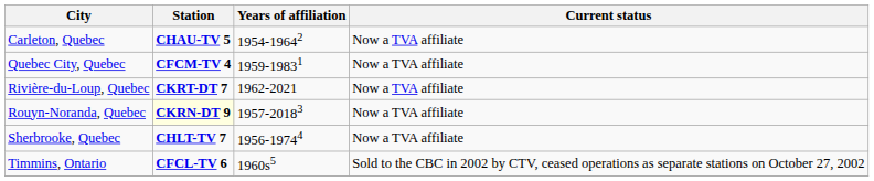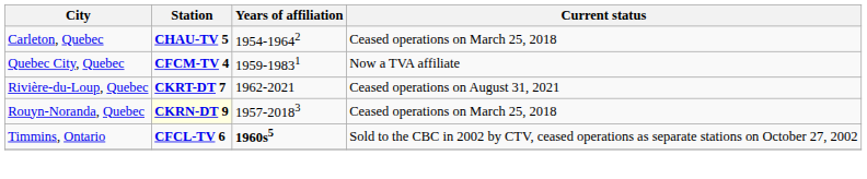Carleton, Quebec | Current status: Now a TVA affiliate -> Ceased operations on March 25, 2018
Rivière-du-Loup, Quebec | Current status: Now a TVA affiliate -> Ceased operations on August 31, 2021
Rouyn-Noranda, Quebec | Current status: Now a TVA affiliate -> Ceased operations on March 25, 2018
- row: Sherbrooke, Quebec | CHLT-TV 7 | 1956-19744 | Now a TVA affiliate
Timmins, Ontario | Years of affiliation: normal -> bold
